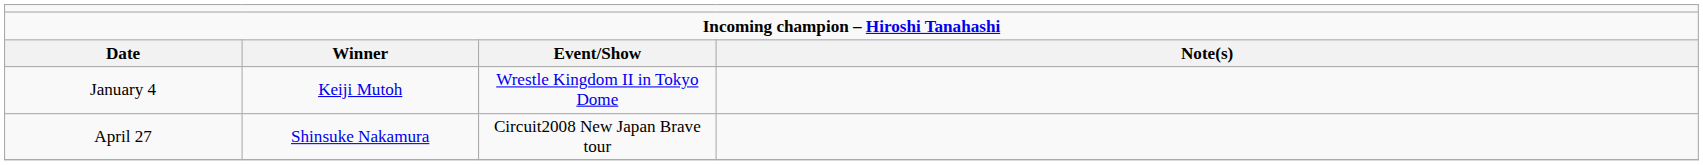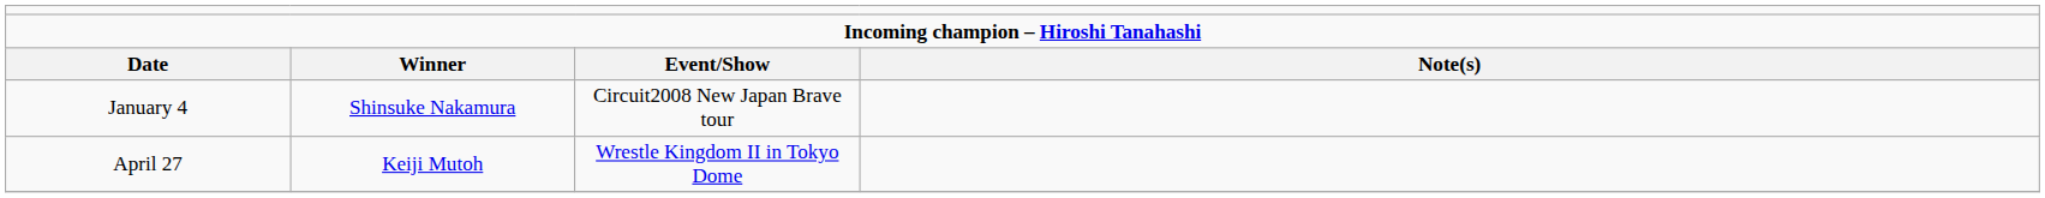January 4 | column 2: Keiji Mutoh -> Shinsuke Nakamura
January 4 | column 3: Wrestle Kingdom II in Tokyo Dome -> Circuit2008 New Japan Brave tour
April 27 | column 2: Shinsuke Nakamura -> Keiji Mutoh
April 27 | column 3: Circuit2008 New Japan Brave tour -> Wrestle Kingdom II in Tokyo Dome
